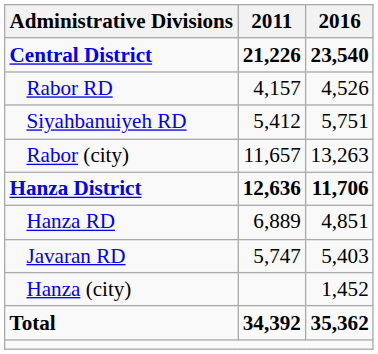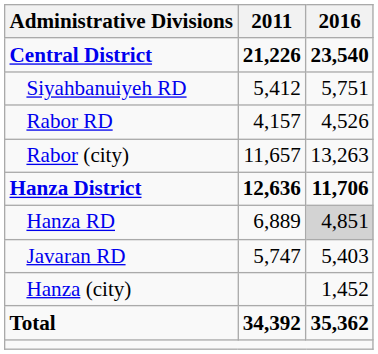rows swapped: Rabor RD <-> Siyahbanuiyeh RD
Hanza RD | 2016: no background -> lightgrey background
